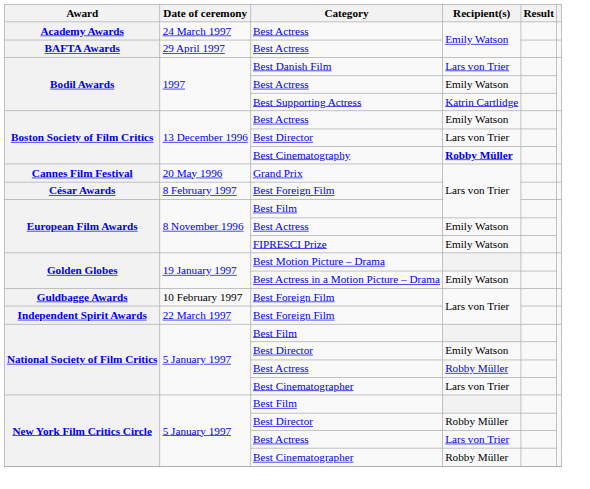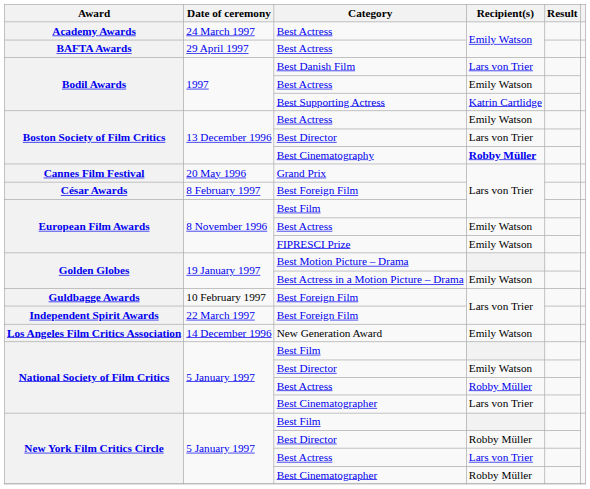+ row: Los Angeles Film Critics Association | 14 December 1996 | New Generation Award | Emily Watson
